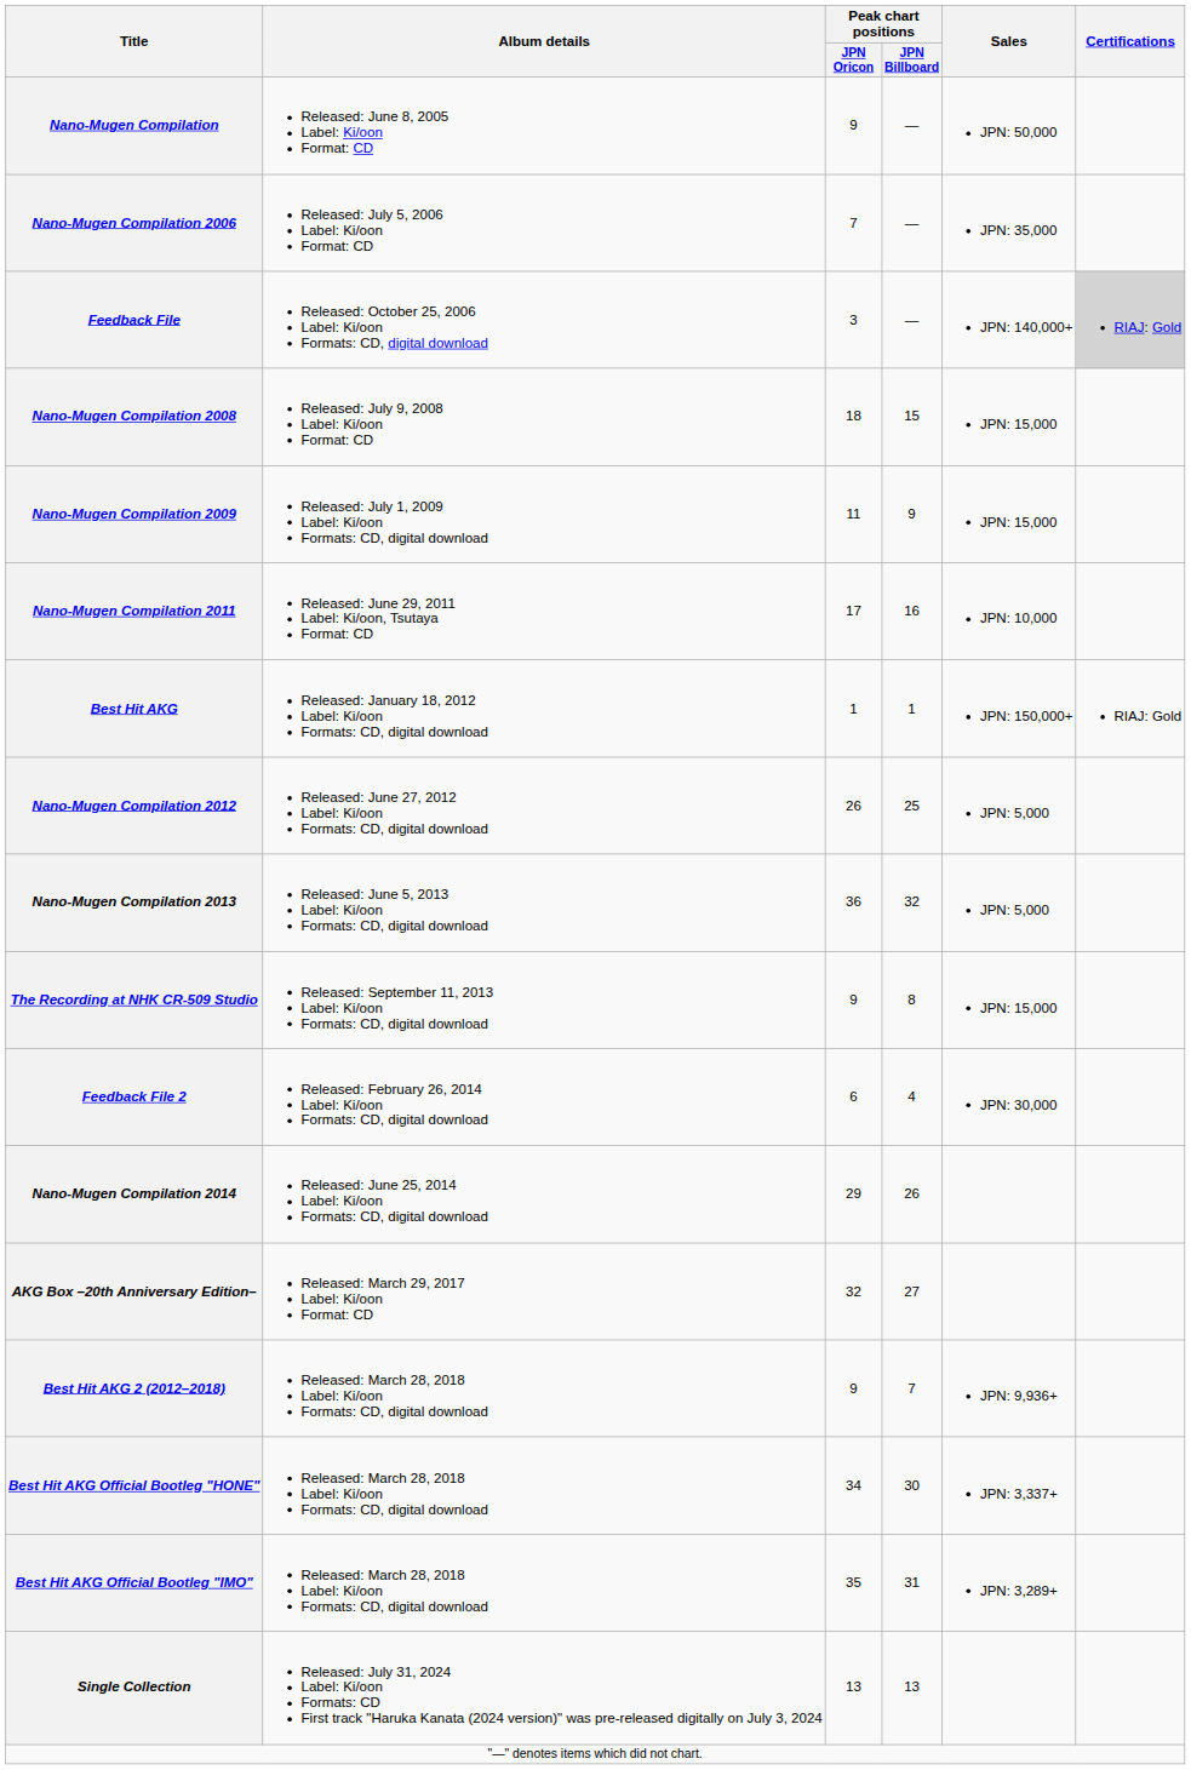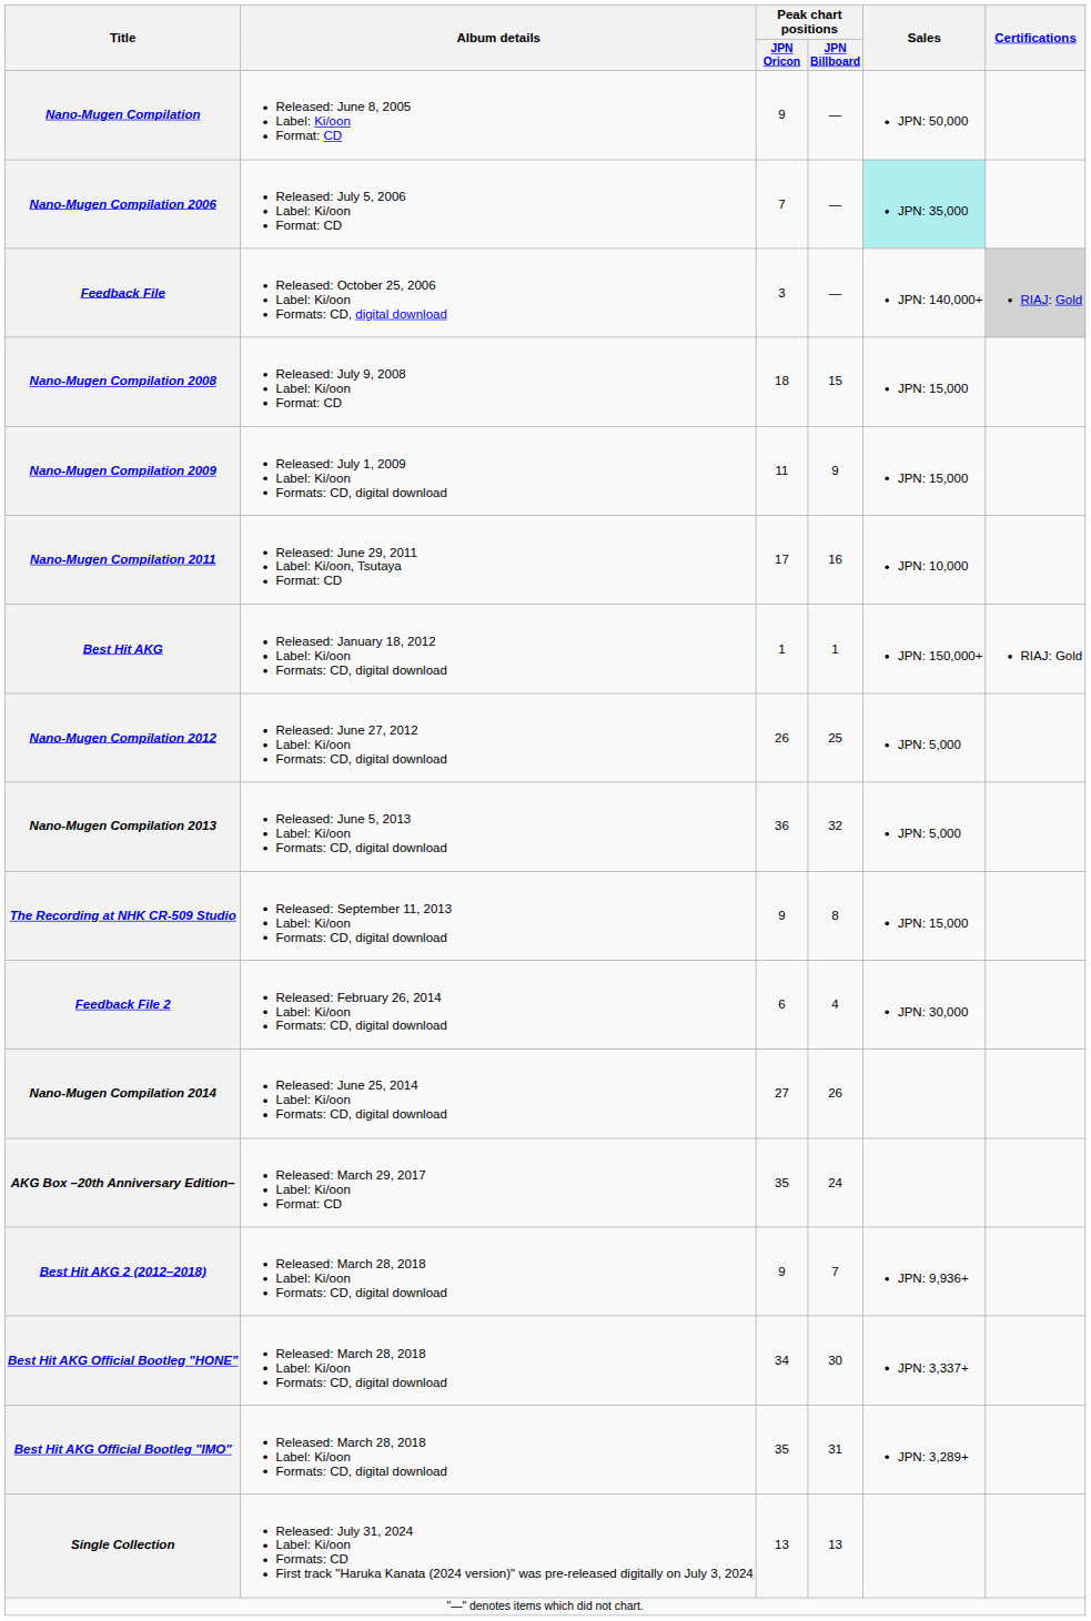Nano-Mugen Compilation 2006 | Sales: no background -> paleturquoise background
Nano-Mugen Compilation 2014 | Peak chart positions / JPN Oricon: 29 -> 27
AKG Box –20th Anniversary Edition– | Peak chart positions / JPN Oricon: 32 -> 35
AKG Box –20th Anniversary Edition– | Peak chart positions / JPN Billboard: 27 -> 24
